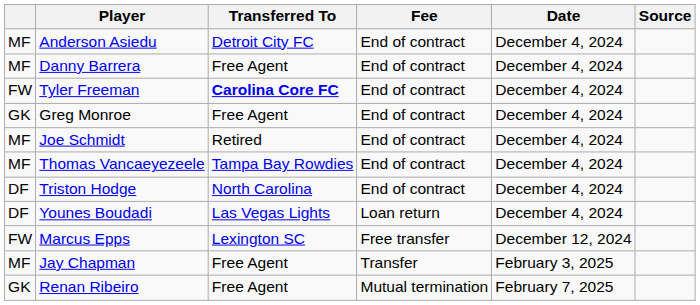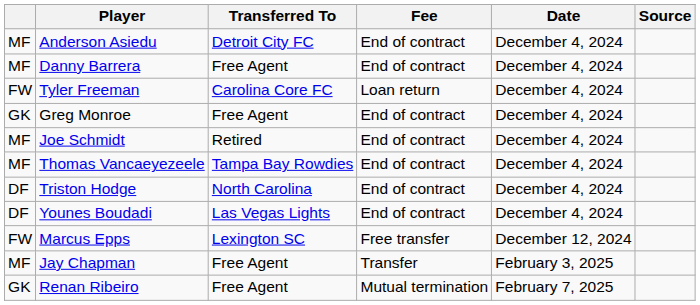Tyler Freeman | Transferred To: bold -> normal
Tyler Freeman | Fee: End of contract -> Loan return
Younes Boudadi | Fee: Loan return -> End of contract
